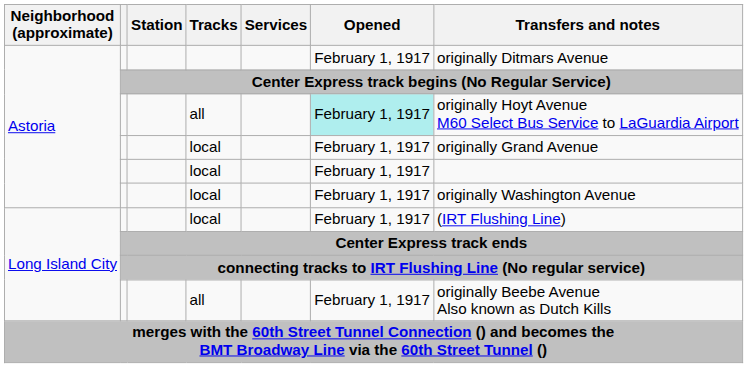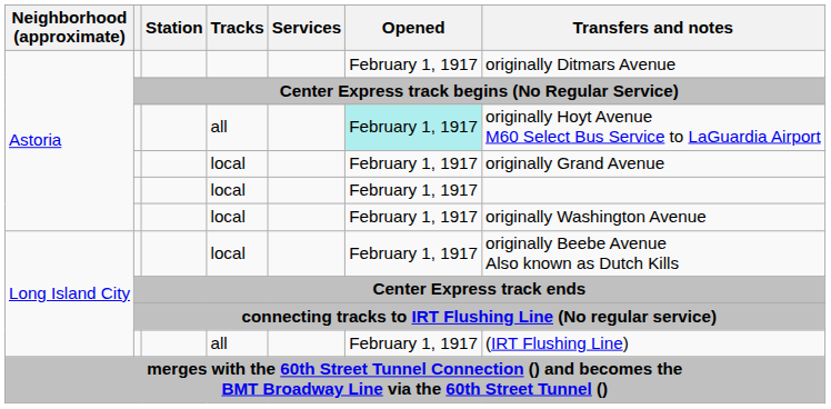Long Island City / local | Transfers and notes: (IRT Flushing Line) -> originally Beebe Avenue Also known as Dutch Kills
Long Island City / all | Transfers and notes: originally Beebe Avenue Also known as Dutch Kills -> (IRT Flushing Line)
